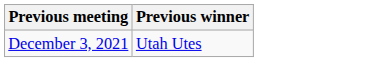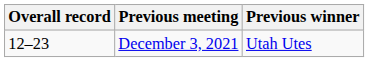+ column: Overall record | 12–23
